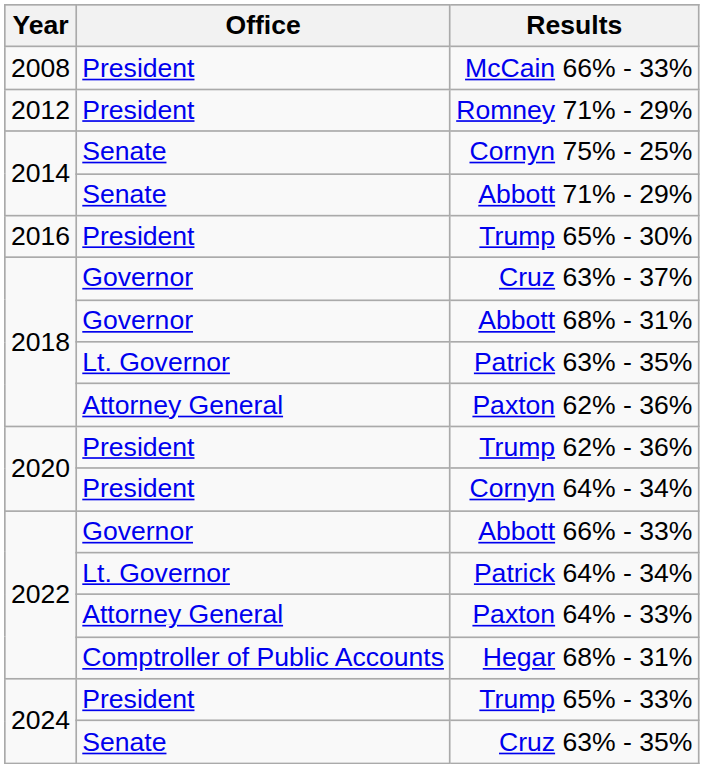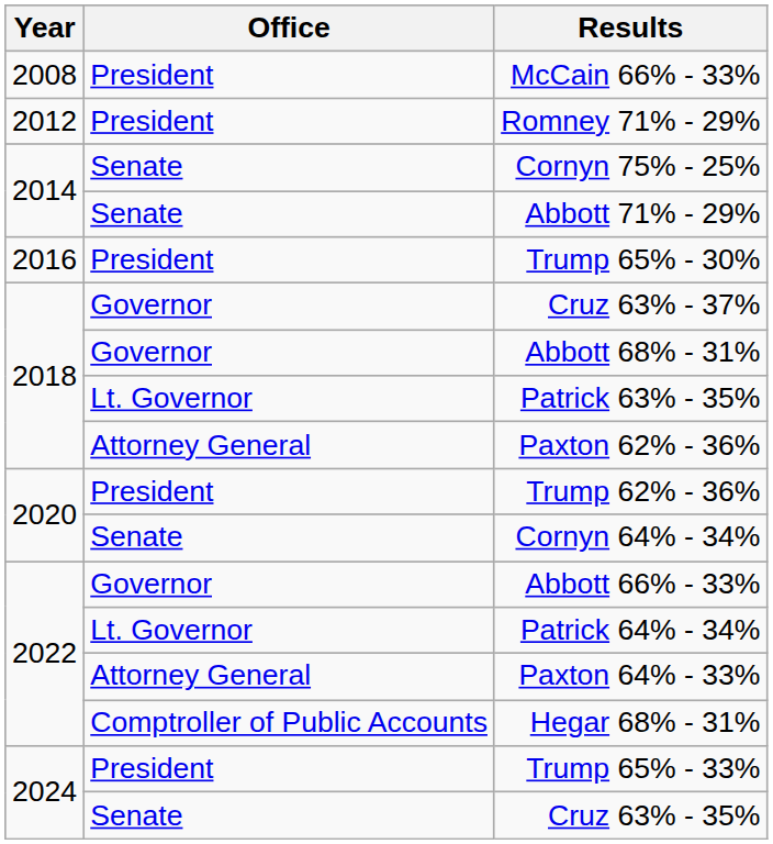Cornyn 64% - 34% | Office: President -> Senate
